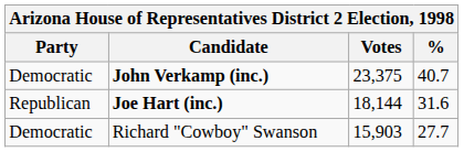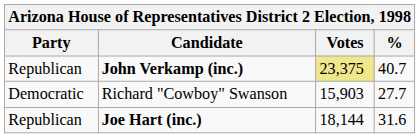John Verkamp (inc.) | Party: Democratic -> Republican
John Verkamp (inc.) | Votes: no background -> khaki background
rows swapped: Joe Hart (inc.) <-> Richard "Cowboy" Swanson
